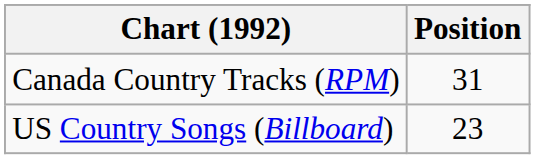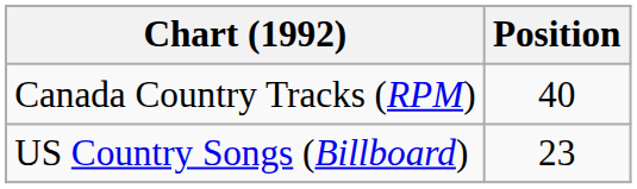Canada Country Tracks (RPM) | Position: 31 -> 40
